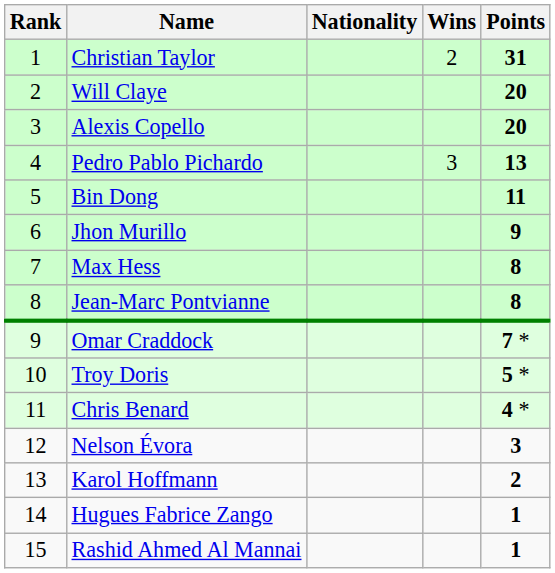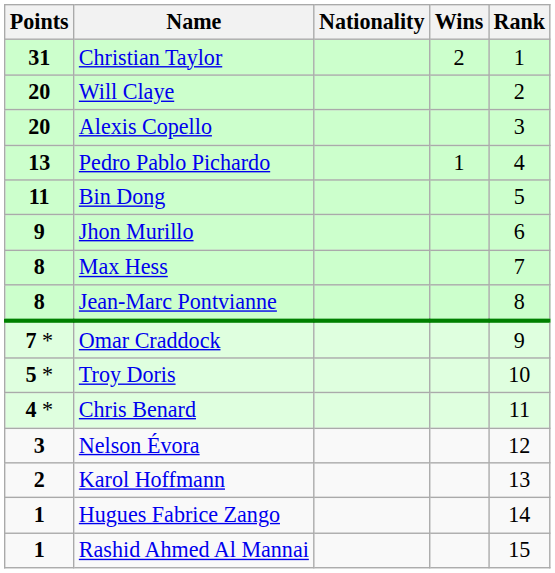columns swapped: Rank <-> Points
Pedro Pablo Pichardo | Wins: 3 -> 1
